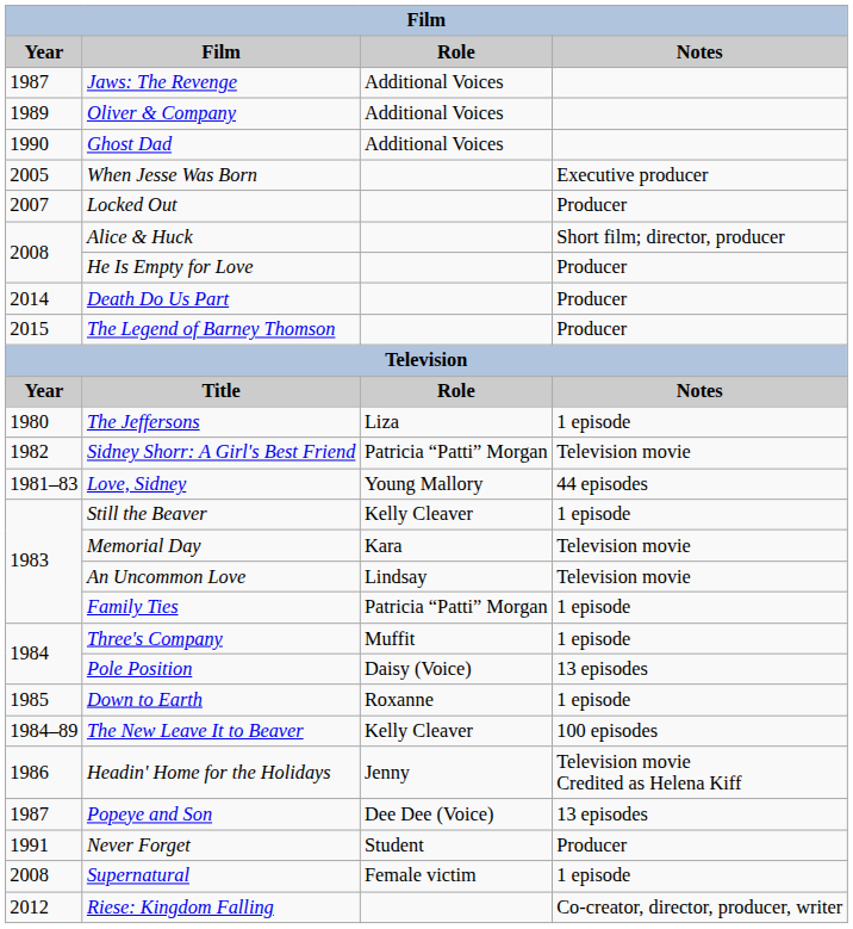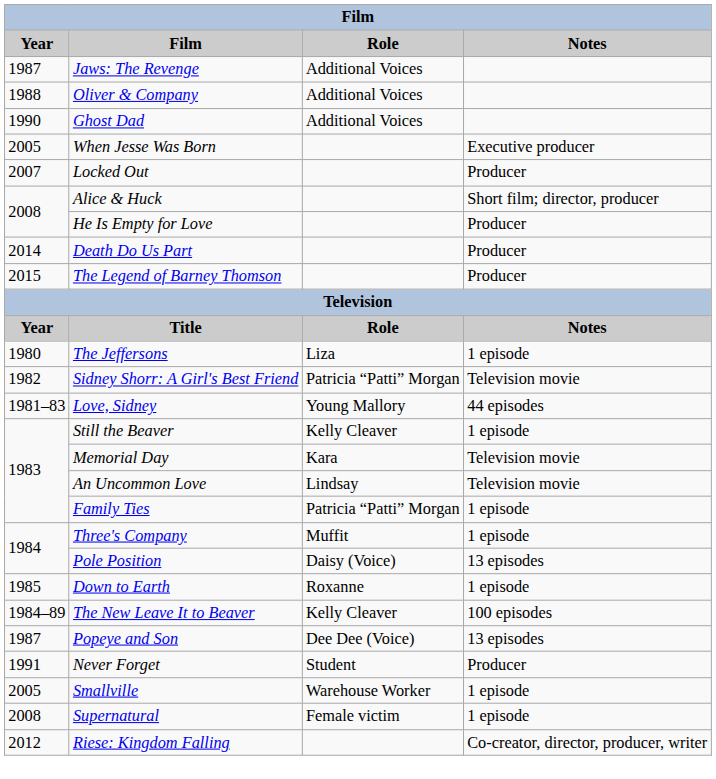Oliver & Company | Year: 1989 -> 1988
- row: 1986 | Headin' Home for the Holidays | Jenny | Television movie Credited as Helena Kiff
+ row: 2005 | Smallville | Warehouse Worker | 1 episode
